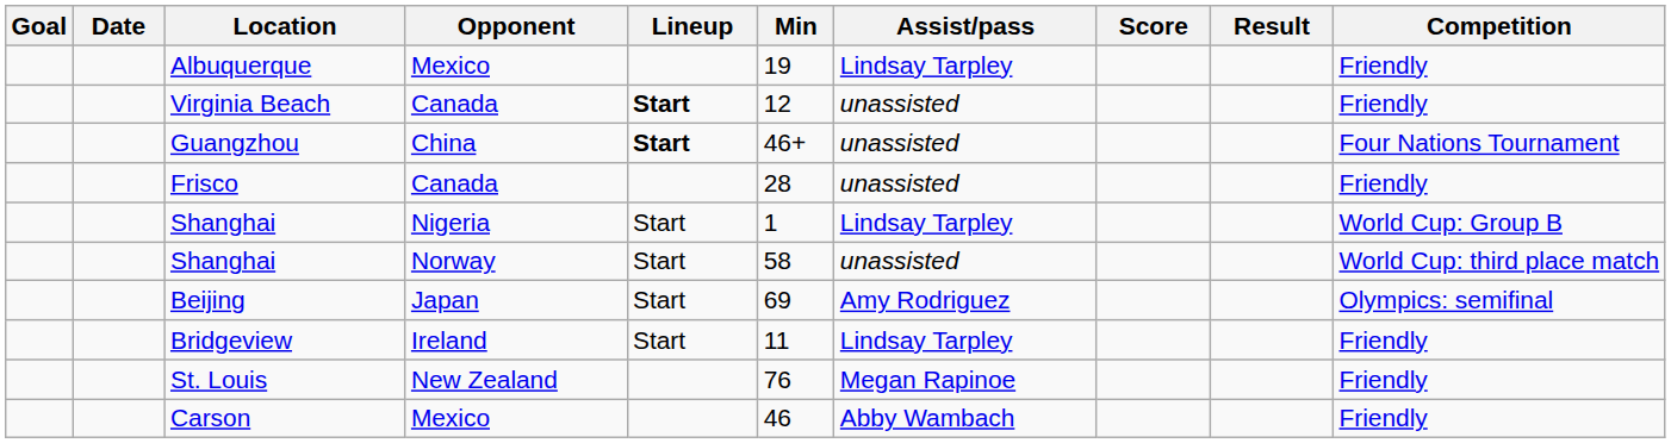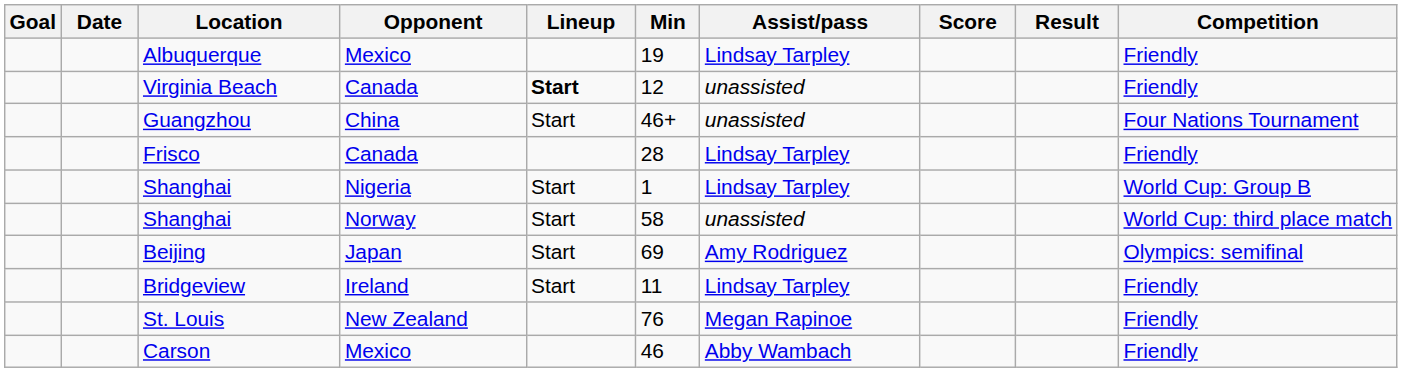Guangzhou | Lineup: bold -> normal
Frisco | Assist/pass: unassisted -> Lindsay Tarpley
